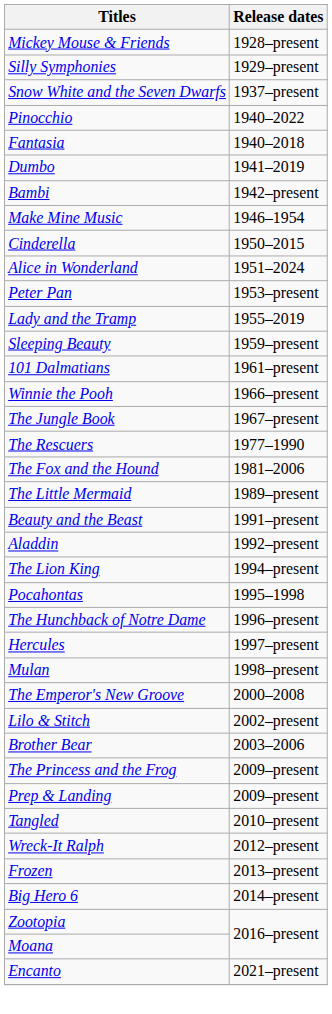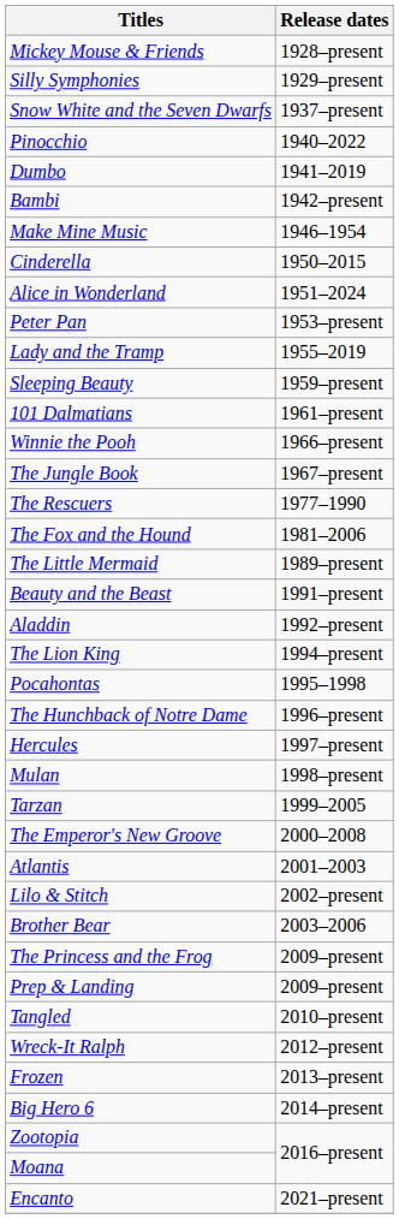- row: Fantasia | 1940–2018
+ row: Tarzan | 1999–2005
+ row: Atlantis | 2001–2003
